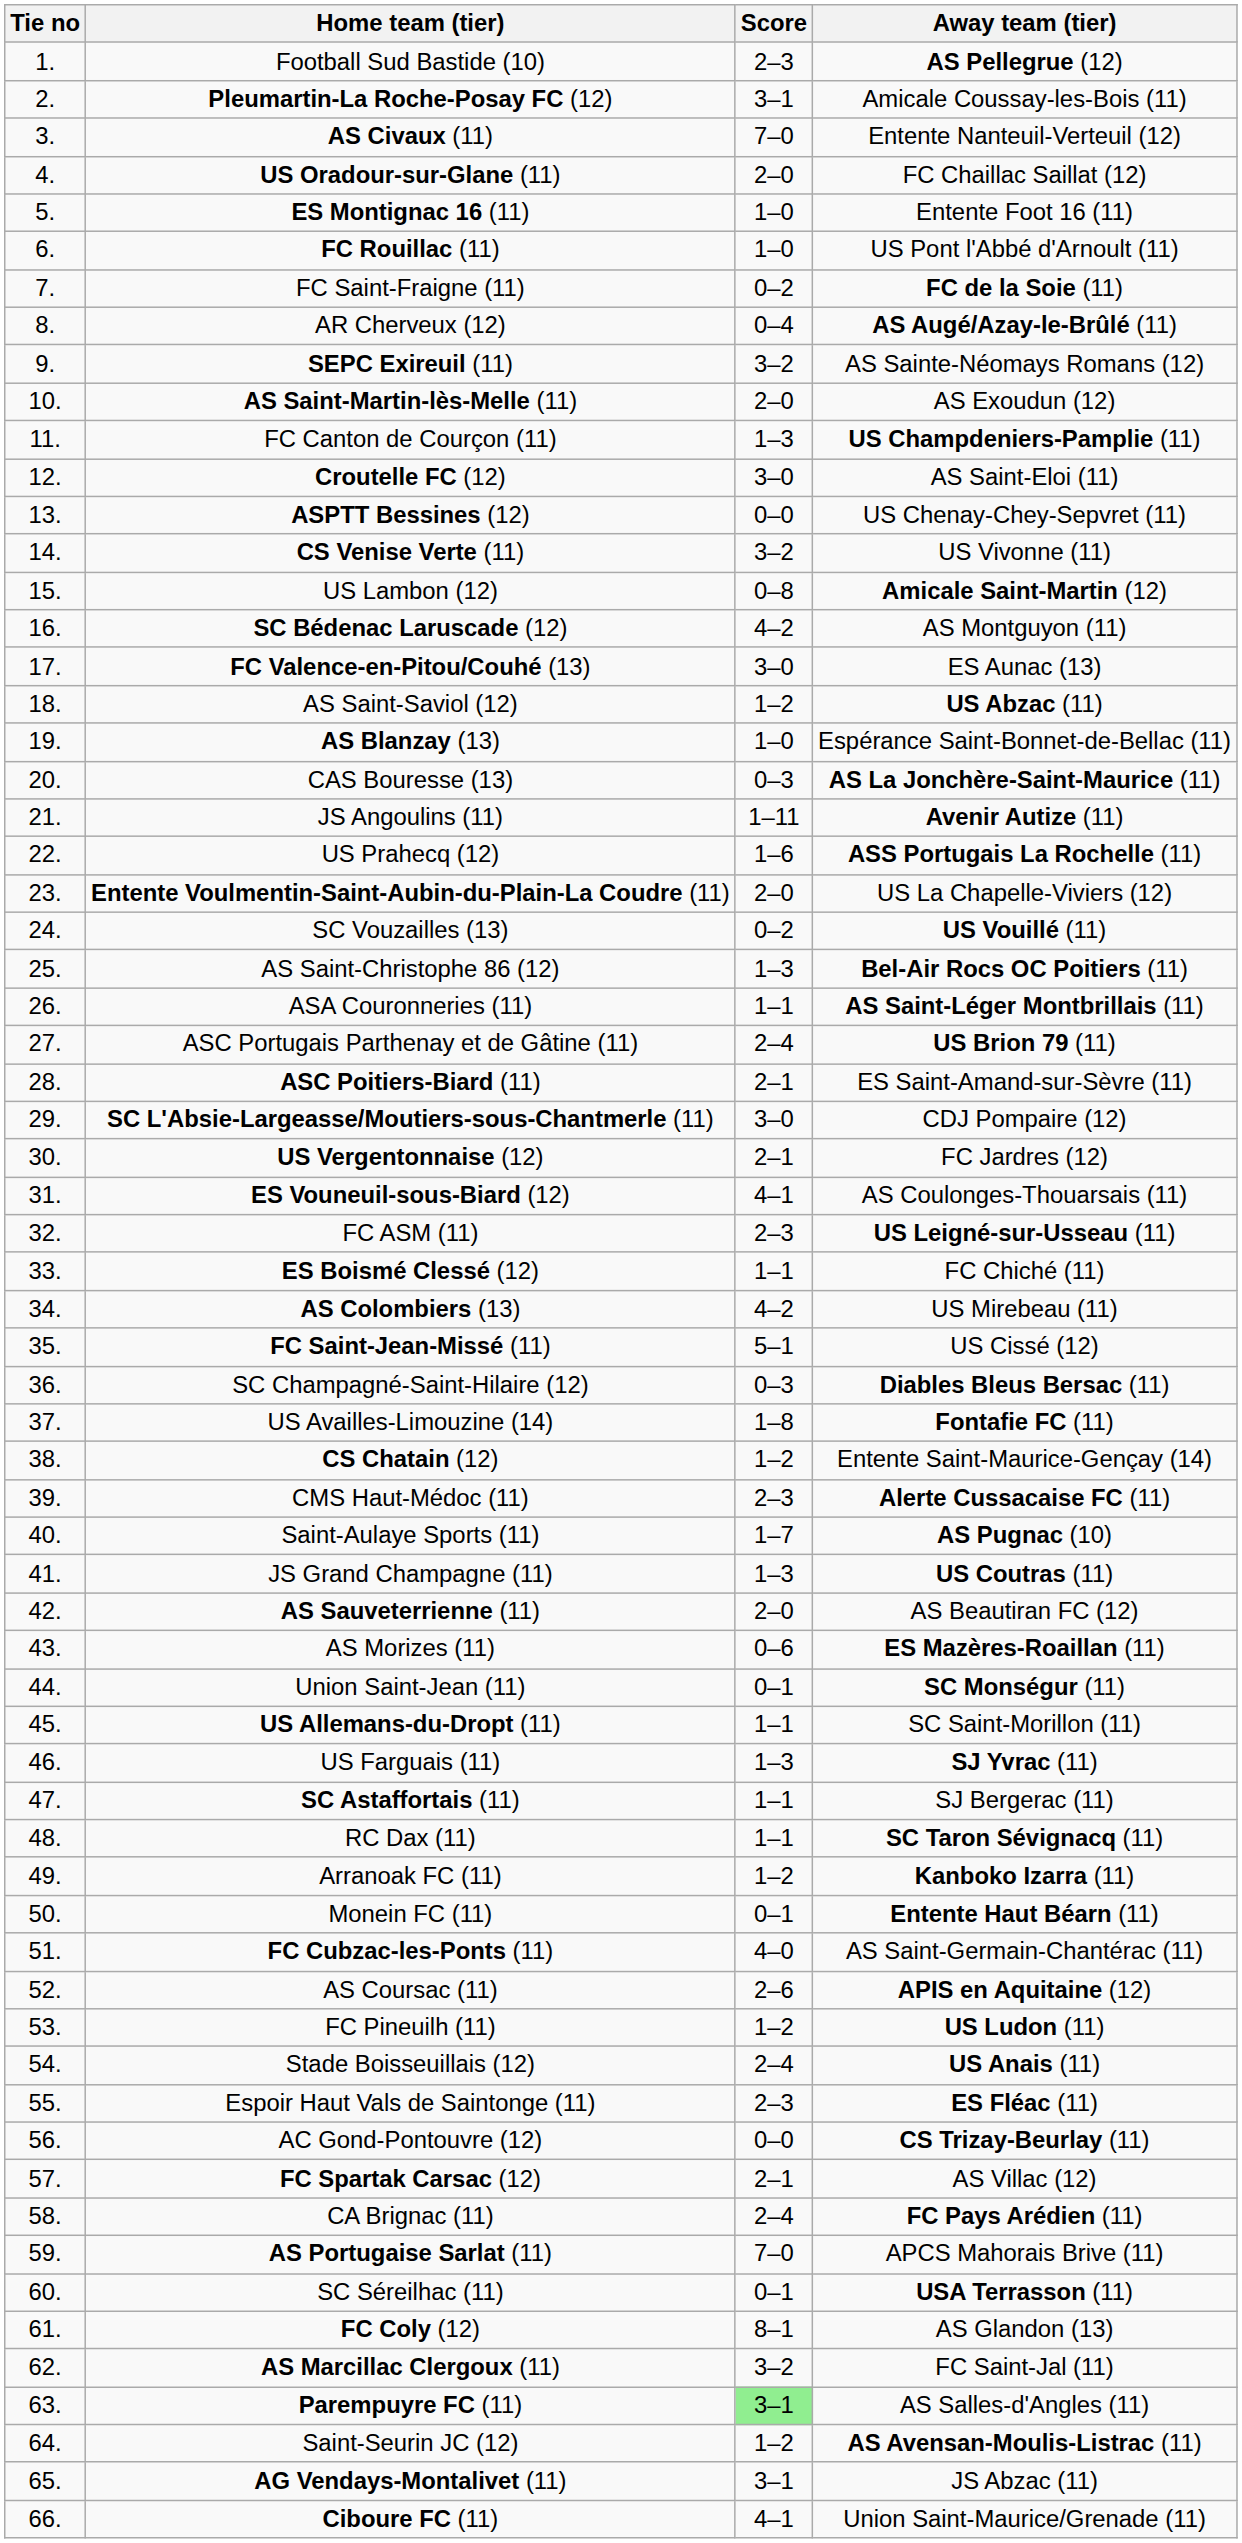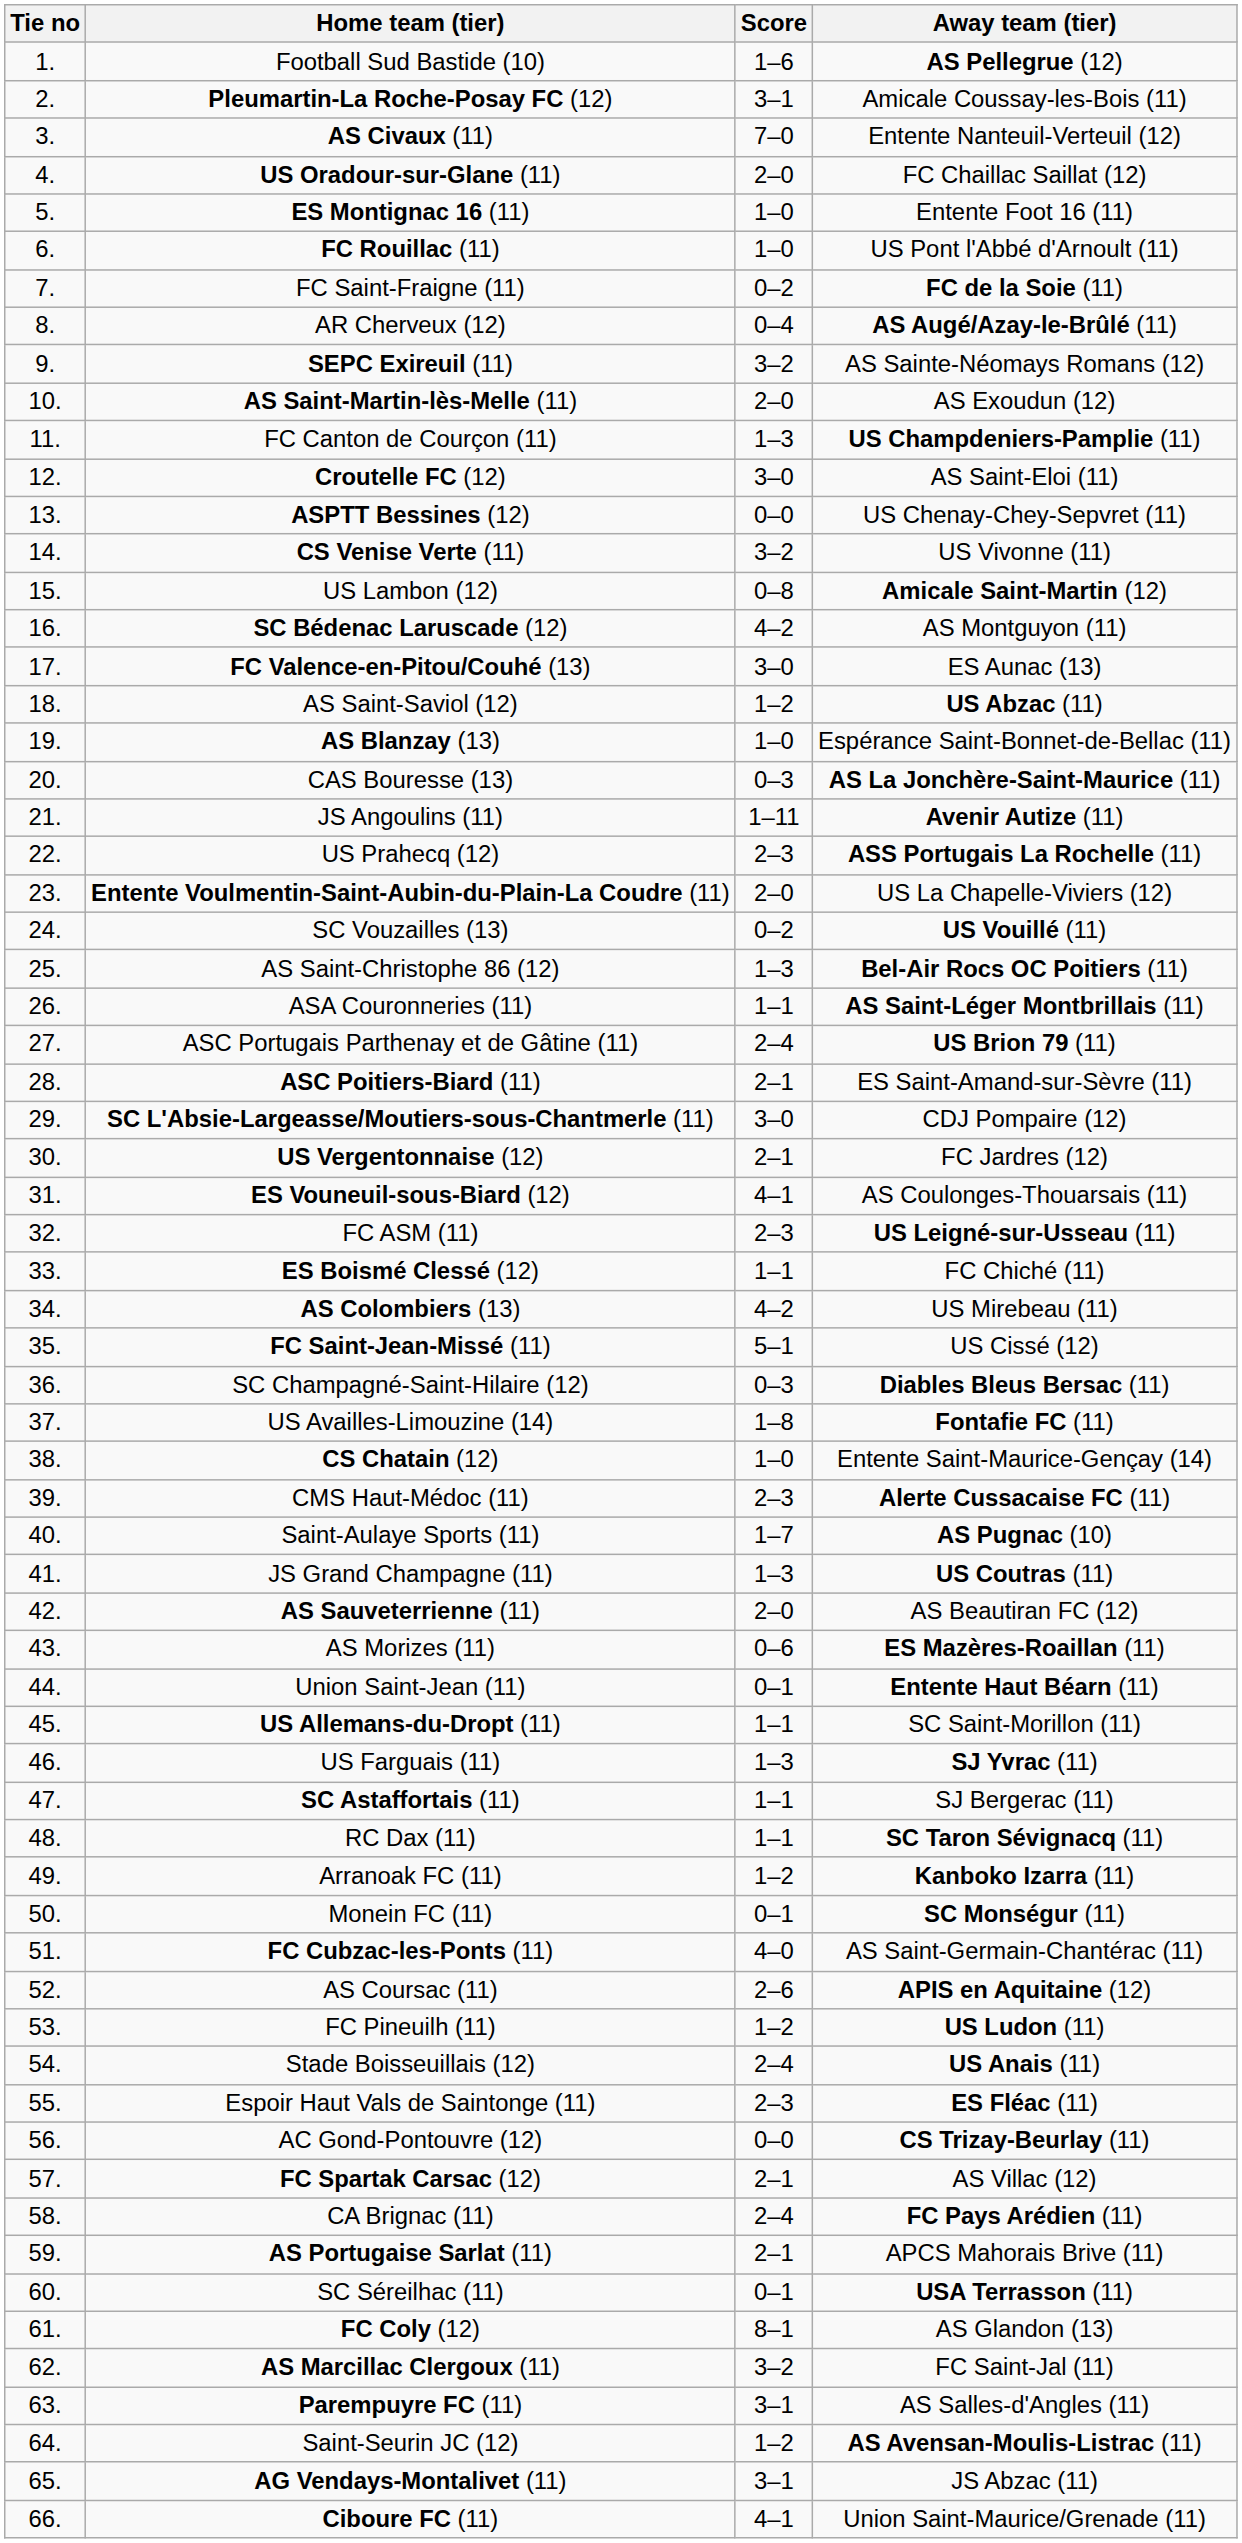Football Sud Bastide (10) | Score: 2–3 -> 1–6
US Prahecq (12) | Score: 1–6 -> 2–3
CS Chatain (12) | Score: 1–2 -> 1–0
Union Saint-Jean (11) | Away team (tier): SC Monségur (11) -> Entente Haut Béarn (11)
Monein FC (11) | Away team (tier): Entente Haut Béarn (11) -> SC Monségur (11)
AS Portugaise Sarlat (11) | Score: 7–0 -> 2–1
Parempuyre FC (11) | Score: lightgreen background -> no background
